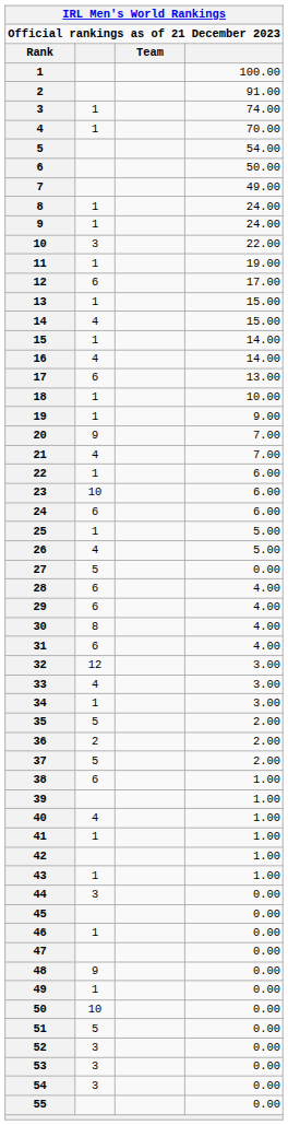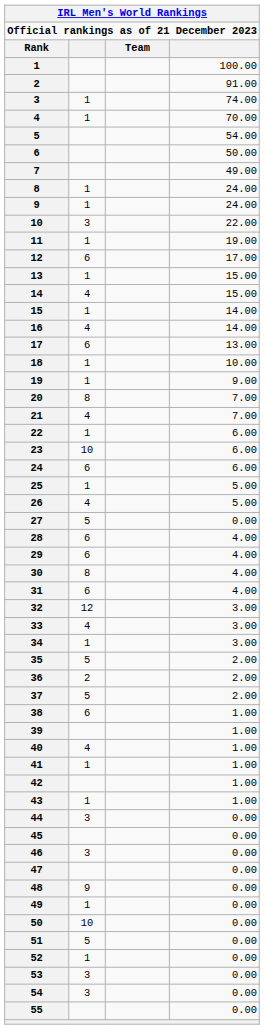20 | column 2: 9 -> 8
46 | column 2: 1 -> 3
52 | column 2: 3 -> 1
